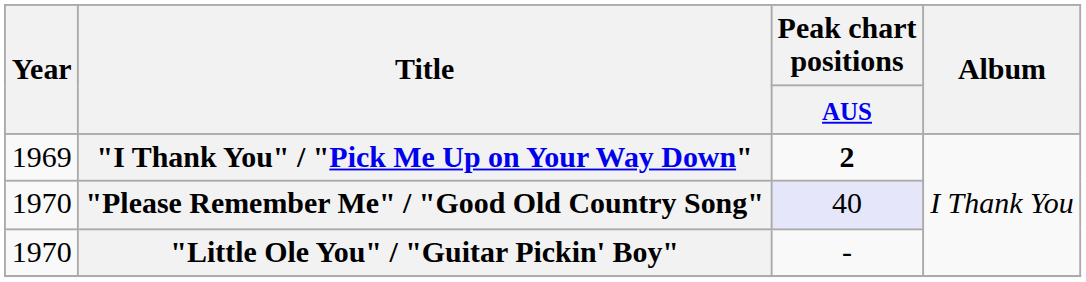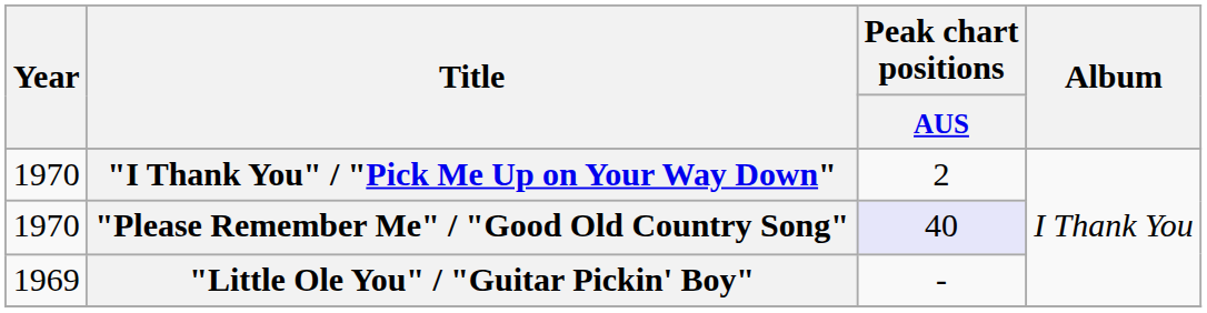"I Thank You" / "Pick Me Up on Your Way Down" | Year: 1969 -> 1970
"I Thank You" / "Pick Me Up on Your Way Down" | Peak chart positions / AUS: bold -> normal
"Little Ole You" / "Guitar Pickin' Boy" | Year: 1970 -> 1969
